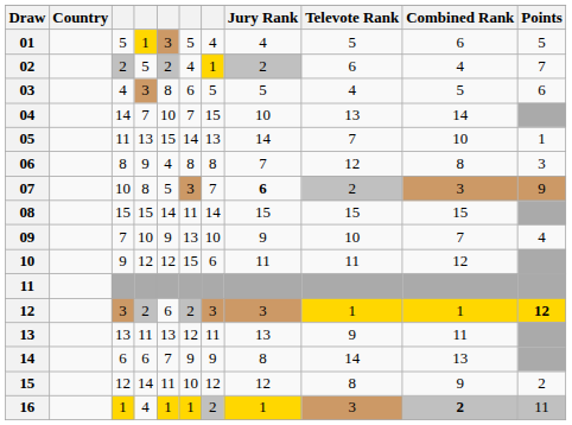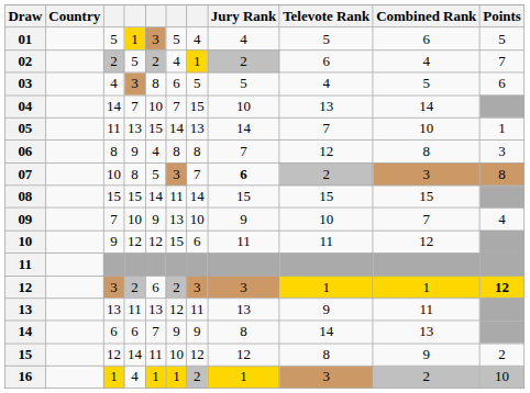07 | Points: 9 -> 8
16 | Combined Rank: bold -> normal
16 | Points: 11 -> 10
